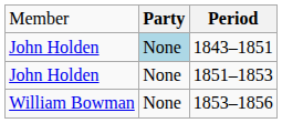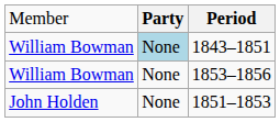1843–1851 | column 1: John Holden -> William Bowman
rows swapped: 1851–1853 <-> 1853–1856
